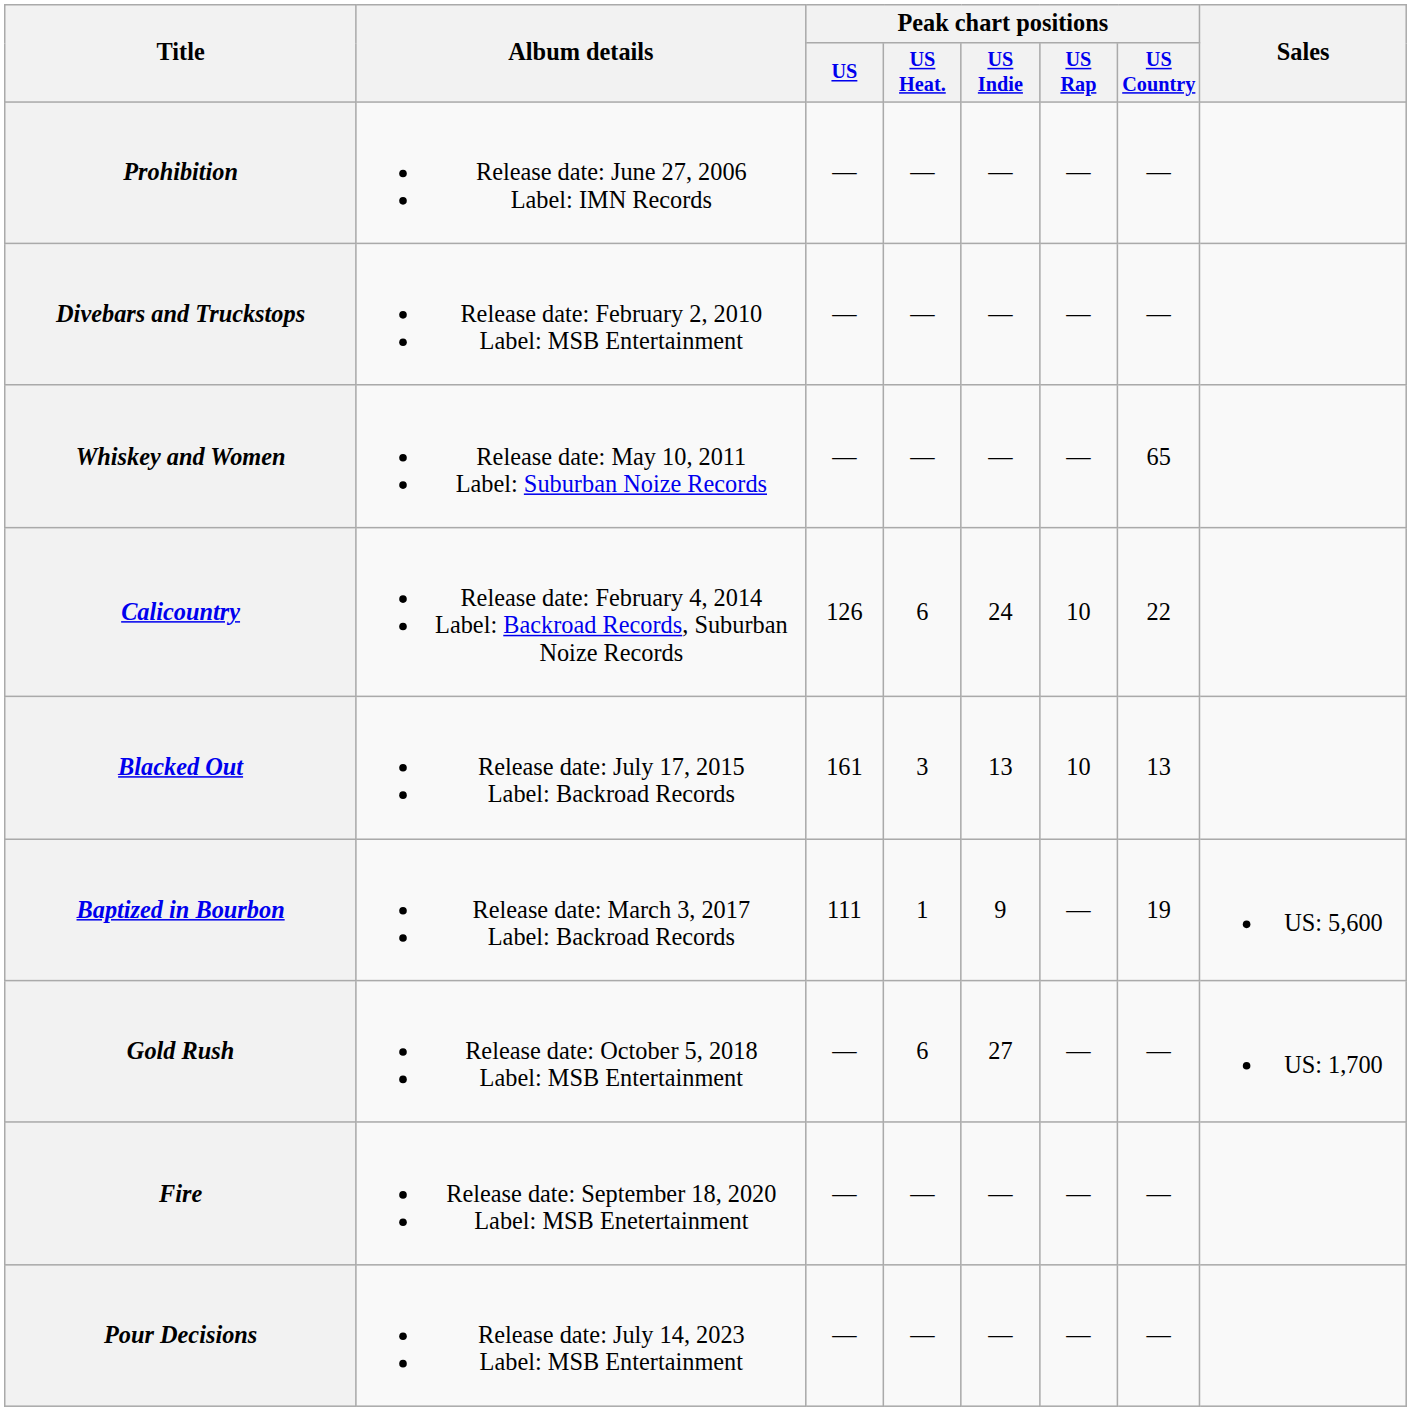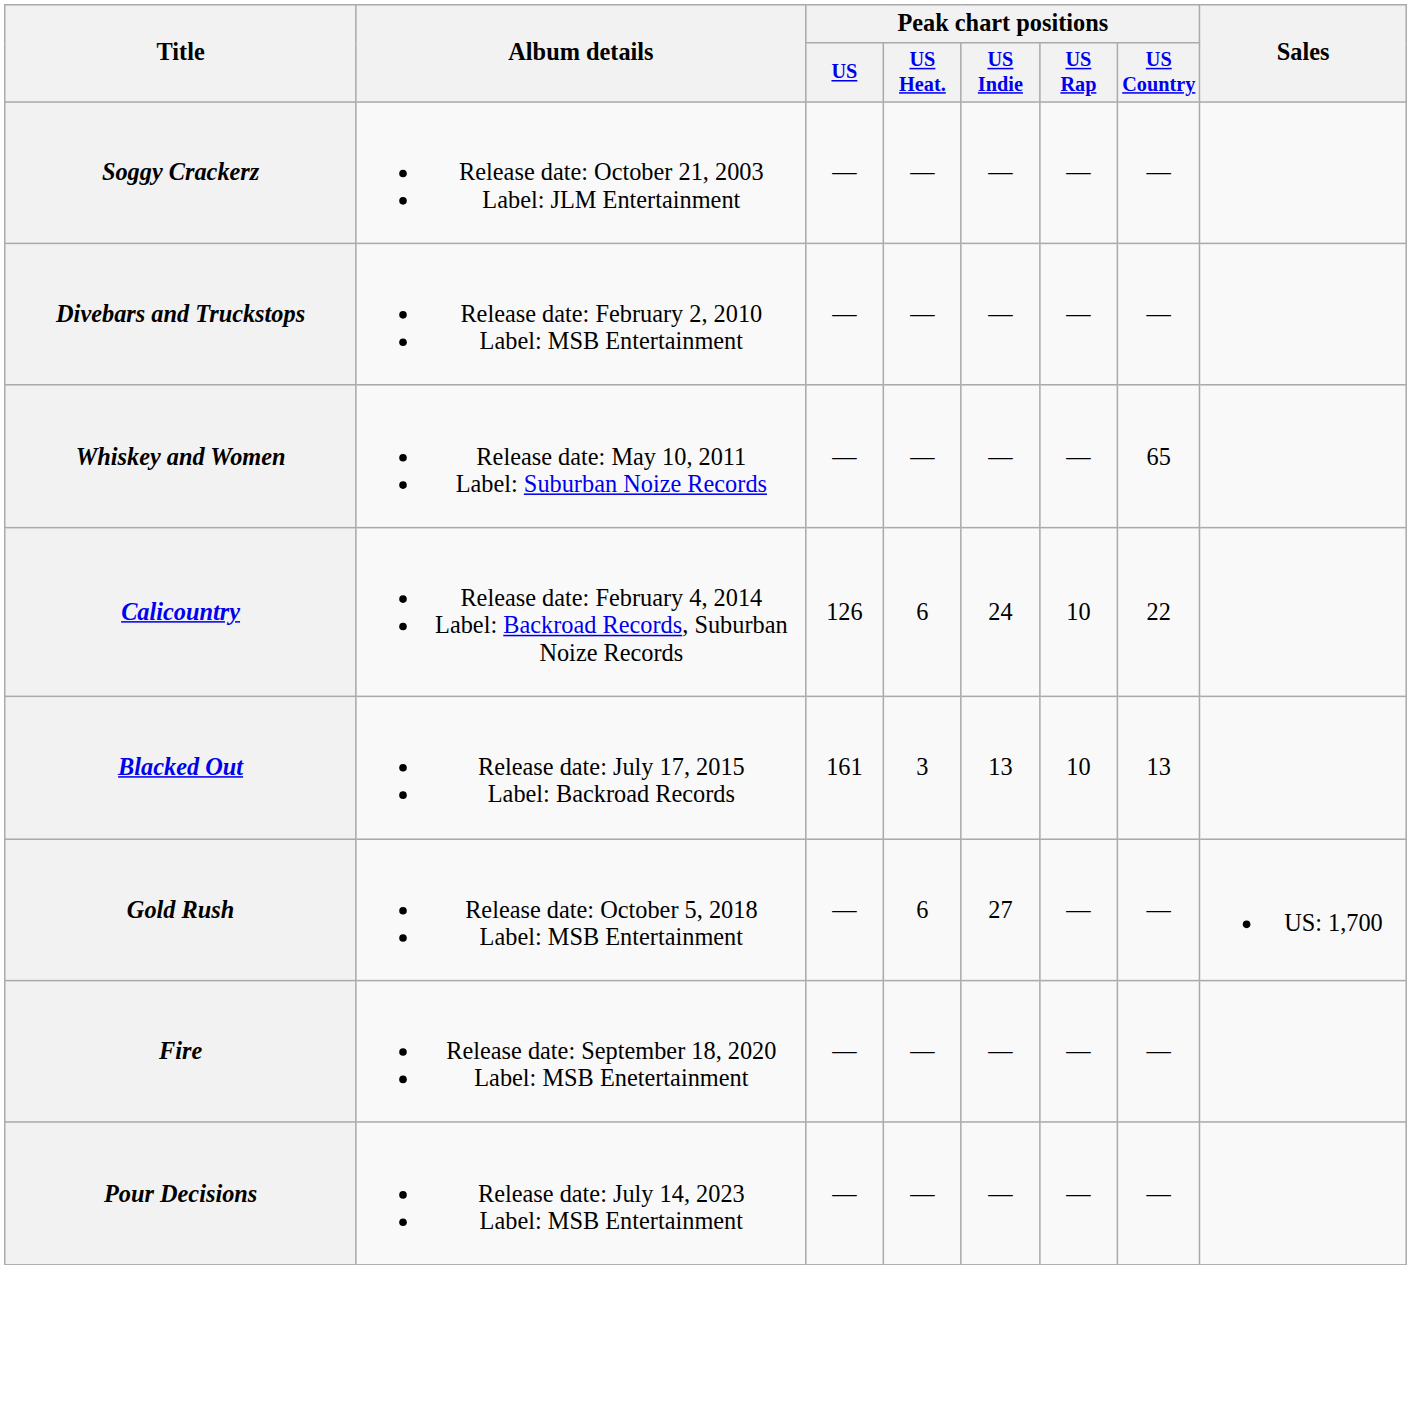+ row: Soggy Crackerz | Release date: October 21, 2003 Label: JLM Entertainment | — | — | — | — | —
- row: Prohibition | Release date: June 27, 2006 Label: IMN Records | — | — | — | — | —
- row: Baptized in Bourbon | Release date: March 3, 2017 Label: Backroad Records | 111 | 1 | 9 | — | 19 | US: 5,600
